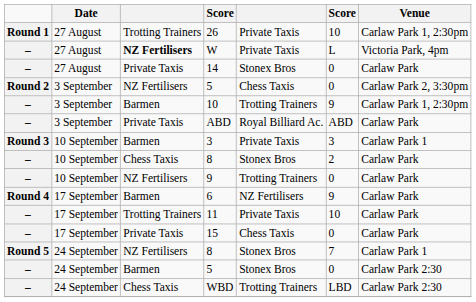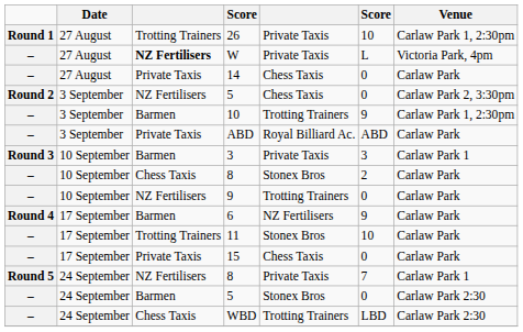14 | column 5: Stonex Bros -> Chess Taxis
11 | column 5: Private Taxis -> Stonex Bros
Round 5 / 8 | column 5: Stonex Bros -> Private Taxis
